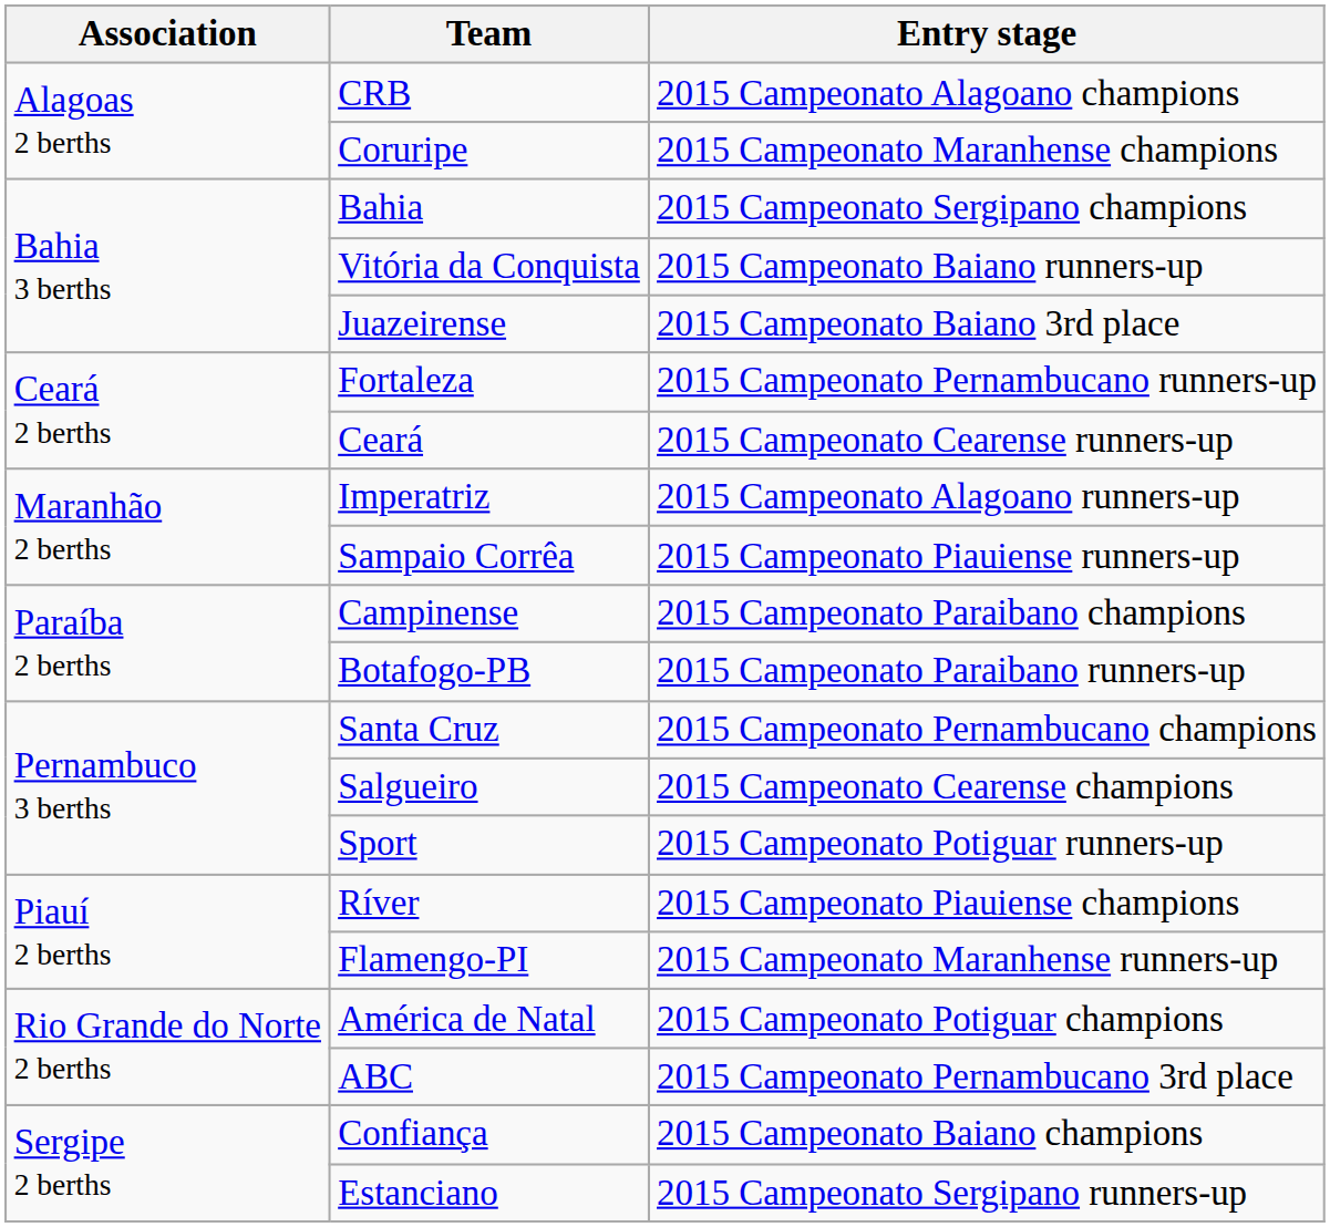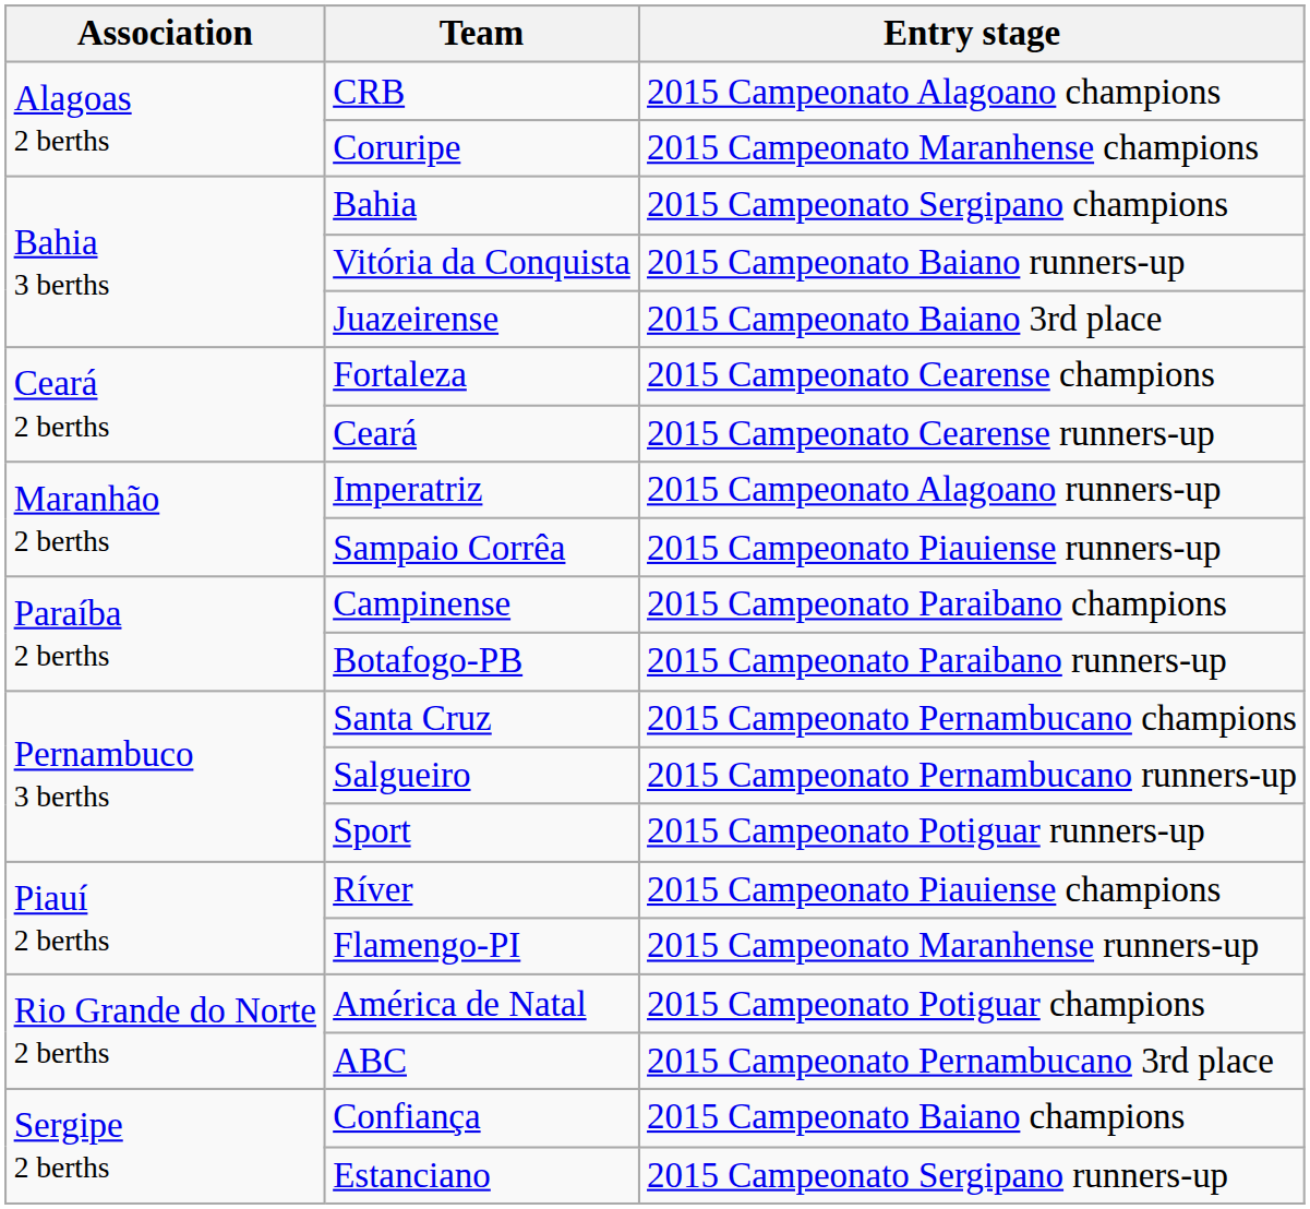Fortaleza | Entry stage: 2015 Campeonato Pernambucano runners-up -> 2015 Campeonato Cearense champions
Salgueiro | Entry stage: 2015 Campeonato Cearense champions -> 2015 Campeonato Pernambucano runners-up
